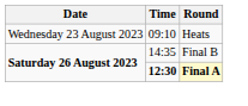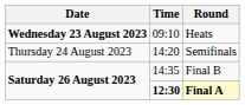Heats | Date: normal -> bold
+ row: Thursday 24 August 2023 | 14:20 | Semifinals
